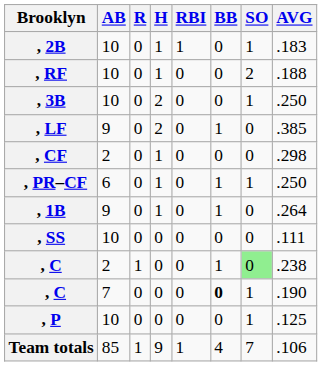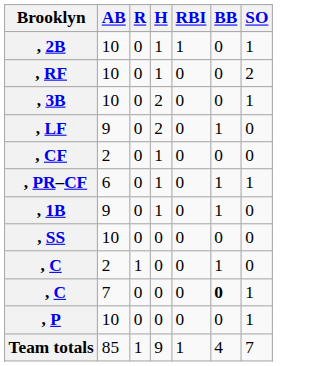- column: AVG | .183 | .188 | .250 | .385 | .298 | .250 | .264 | .111 | .238 | .190 | .125 | .106
, C / 2 | SO: lightgreen background -> no background
